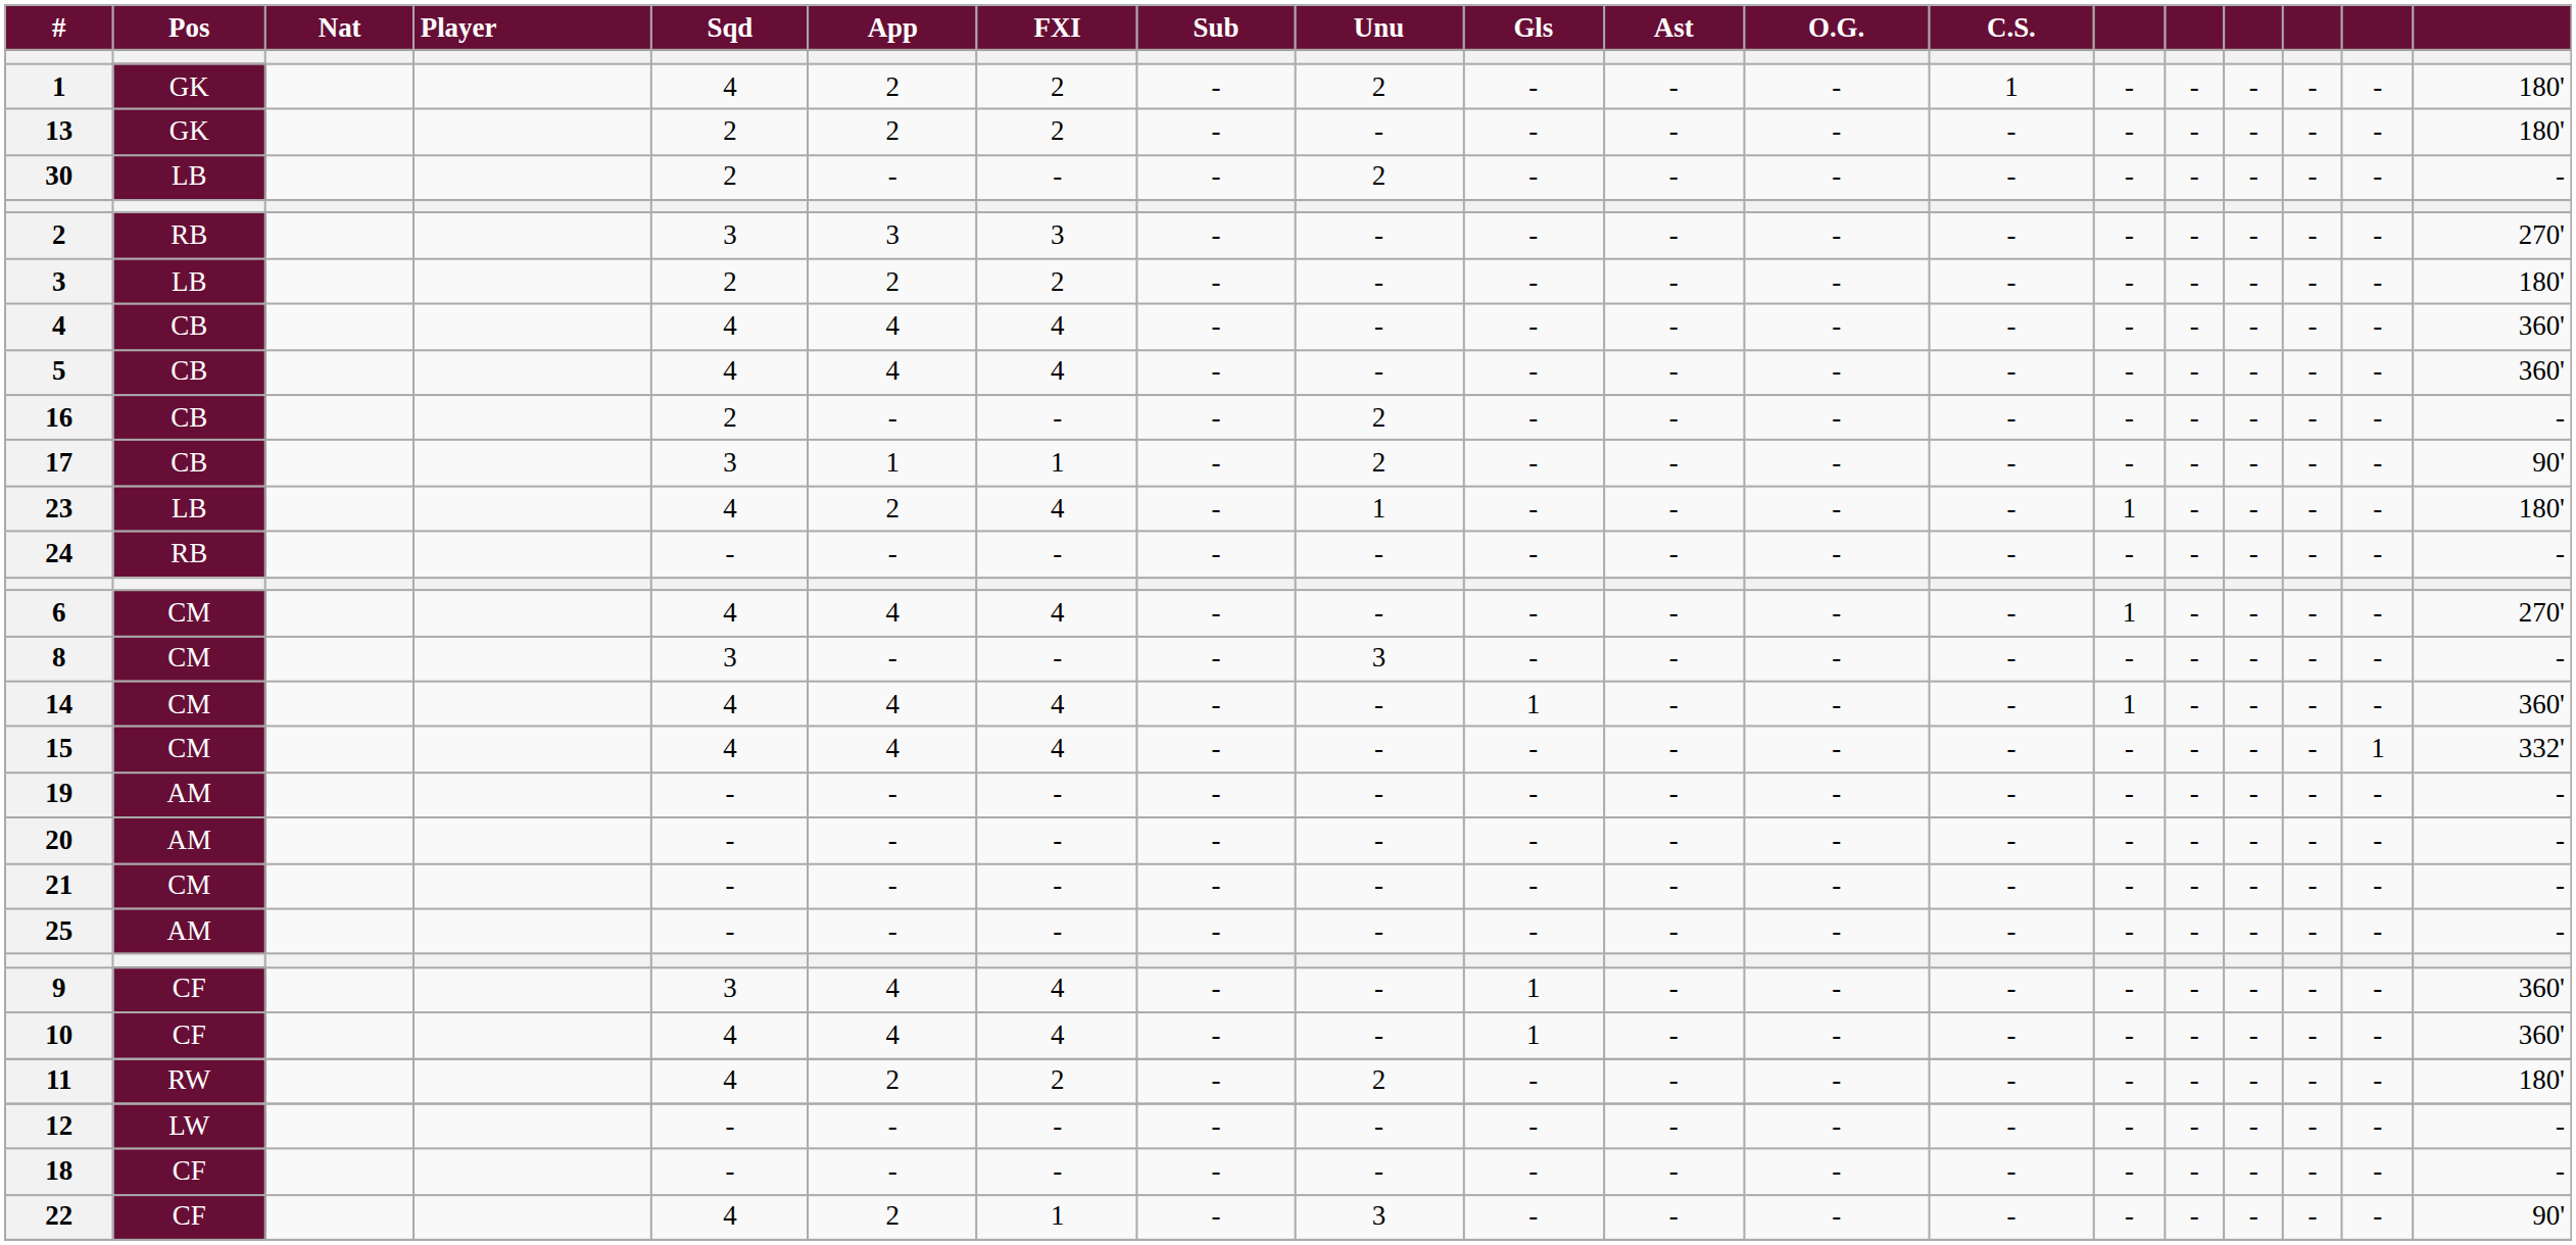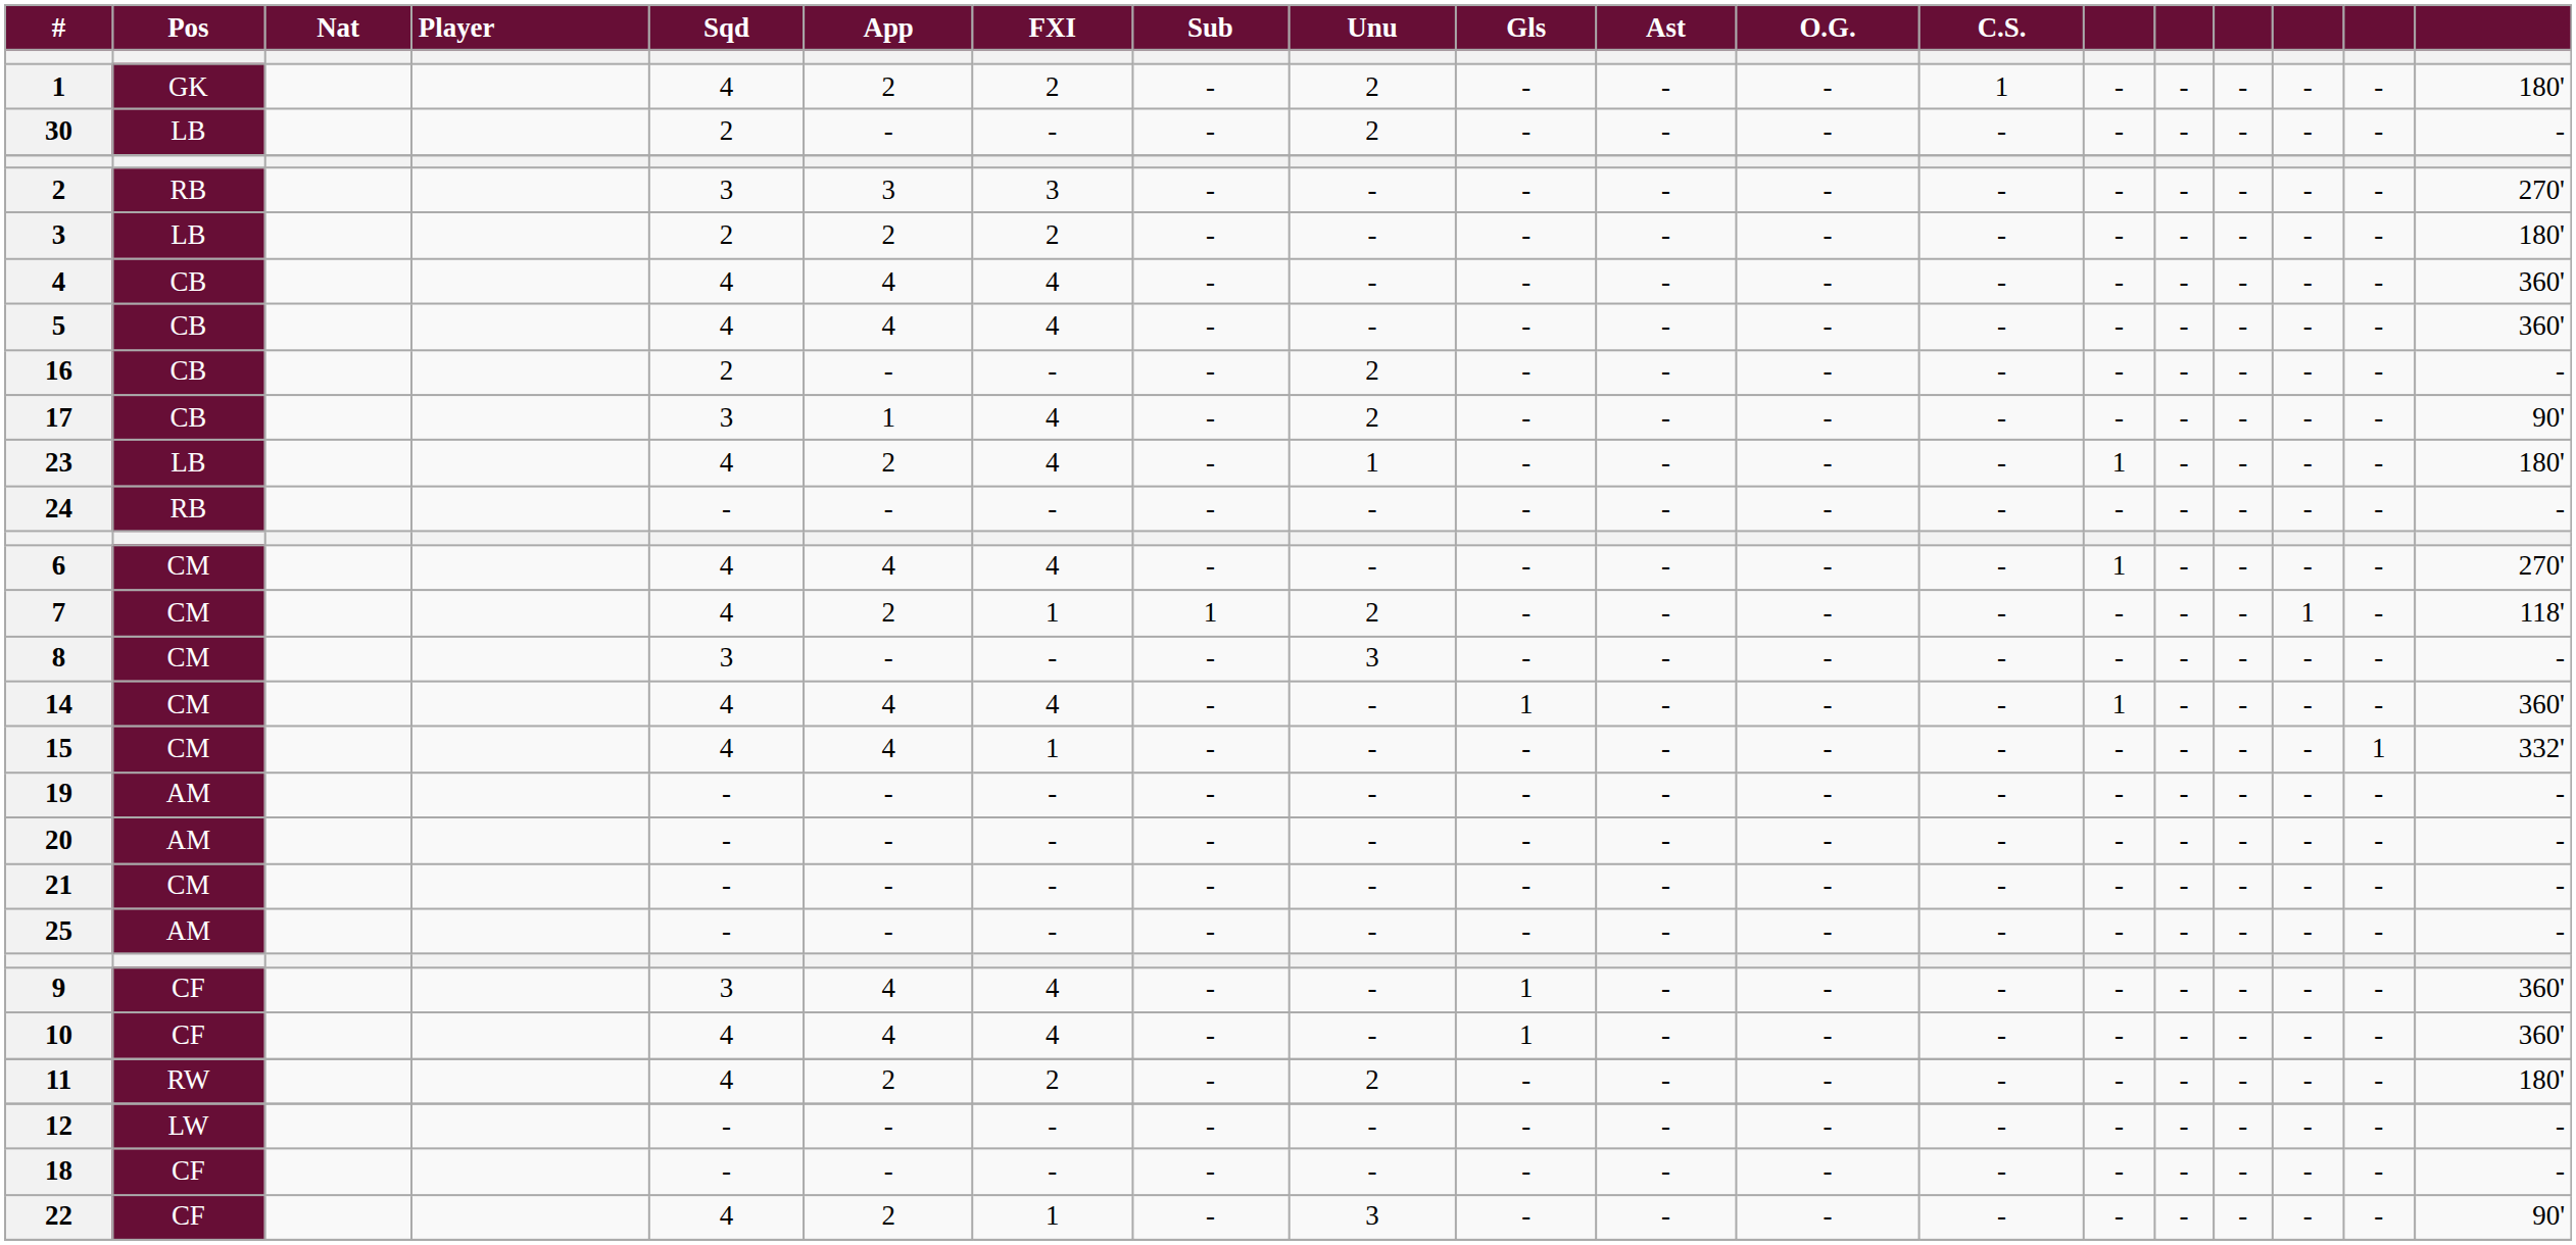- row: 13 | GK | 2 | 2 | 2 | - | - | - | - | - | - | - | - | - | - | - | 180'
17 | FXI: 1 -> 4
+ row: 7 | CM | 4 | 2 | 1 | 1 | 2 | - | - | - | - | - | - | - | 1 | - | 118'
15 | FXI: 4 -> 1
